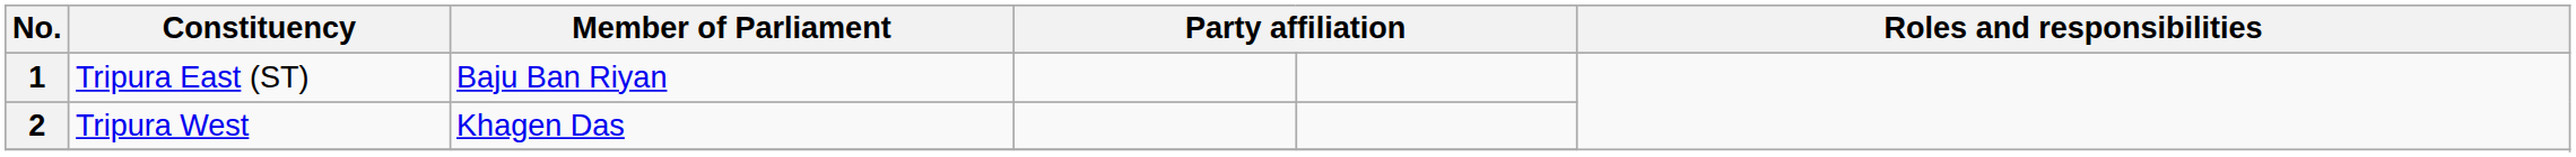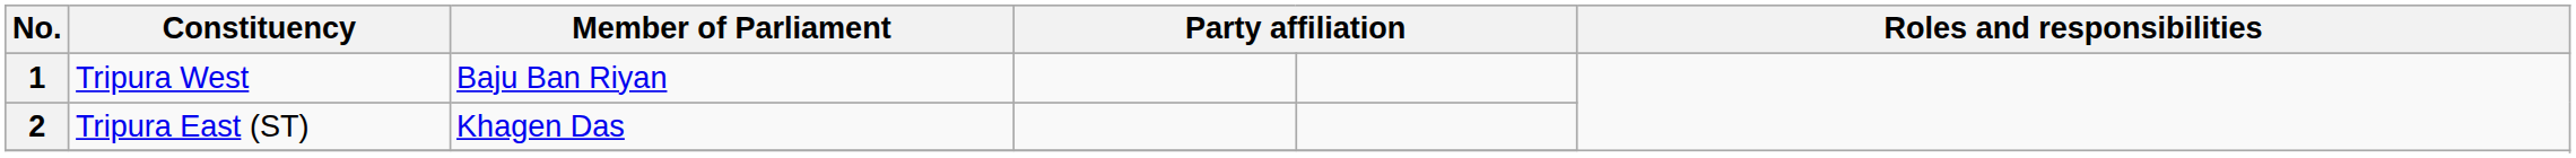1 | Constituency: Tripura East (ST) -> Tripura West
2 | Constituency: Tripura West -> Tripura East (ST)
